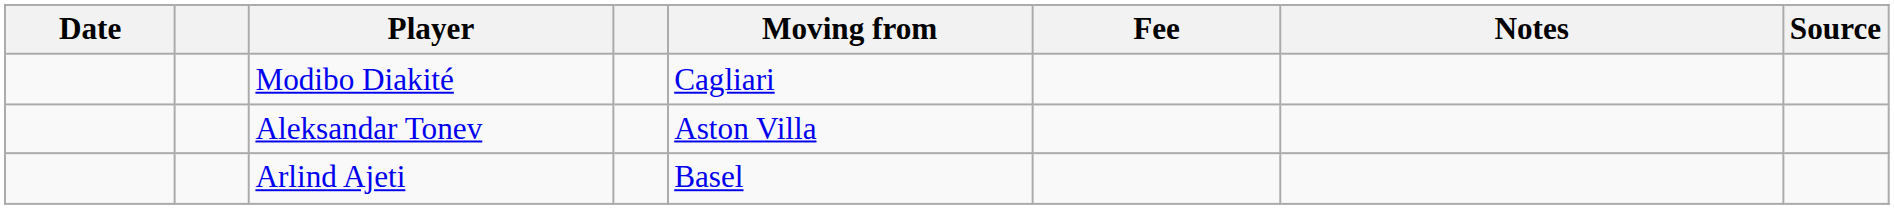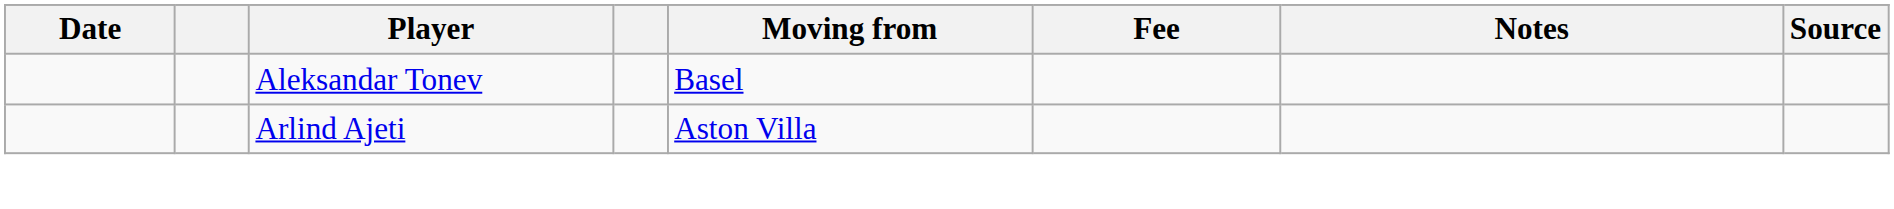- row: Modibo Diakité | Cagliari
Aleksandar Tonev | Moving from: Aston Villa -> Basel
Arlind Ajeti | Moving from: Basel -> Aston Villa
